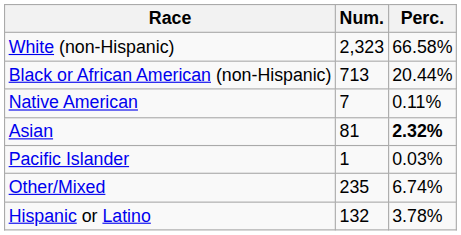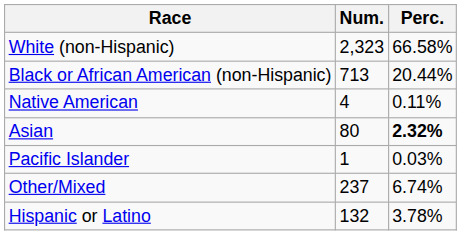Native American | Num.: 7 -> 4
Asian | Num.: 81 -> 80
Other/Mixed | Num.: 235 -> 237
